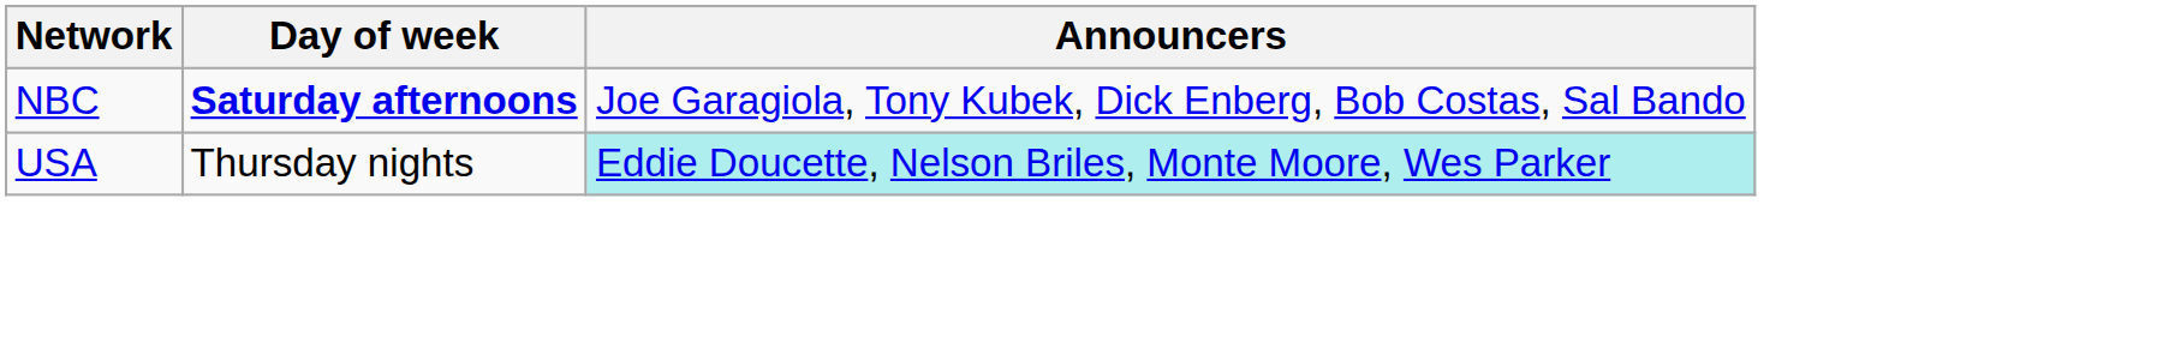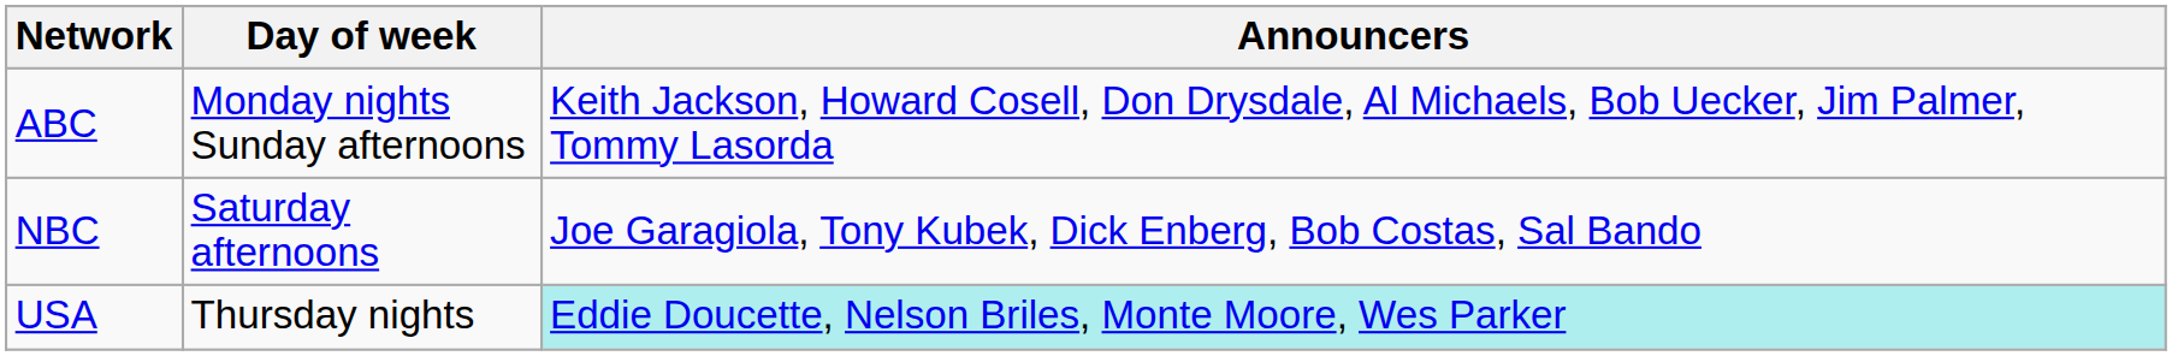+ row: ABC | Monday nights Sunday afternoons | Keith Jackson, Howard Cosell, Don Drysdale, Al Michaels, Bob Uecker, Jim Palmer, Tommy Lasorda
NBC | Day of week: bold -> normal
